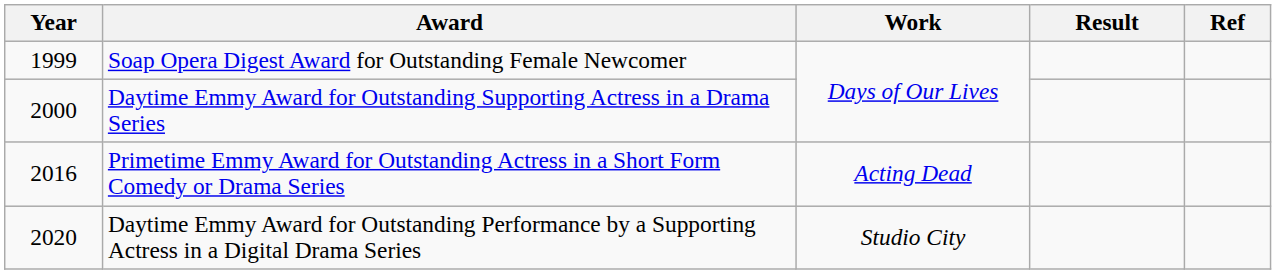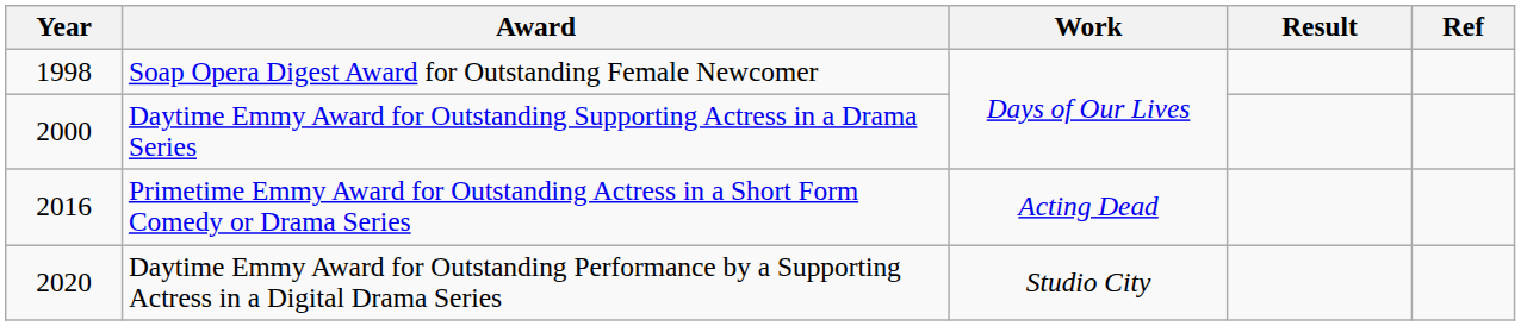Soap Opera Digest Award for Outstanding Female Newcomer | Year: 1999 -> 1998
